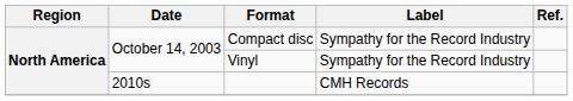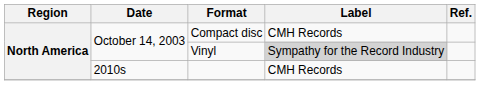Compact disc | Label: Sympathy for the Record Industry -> CMH Records
Vinyl | Label: no background -> lightgrey background
